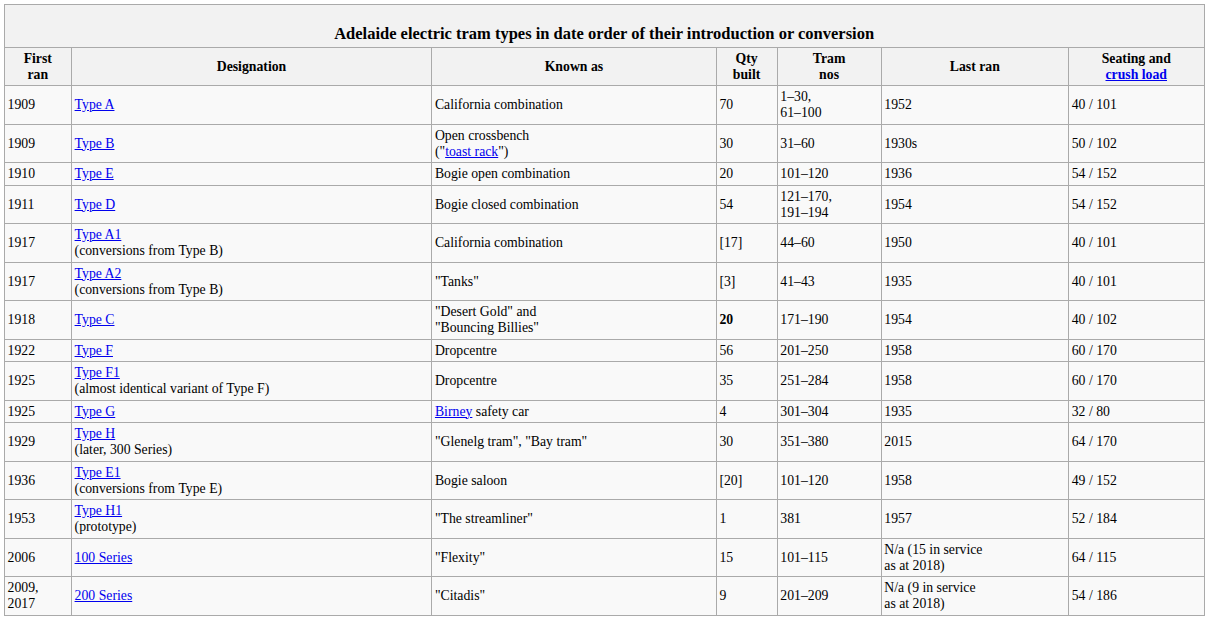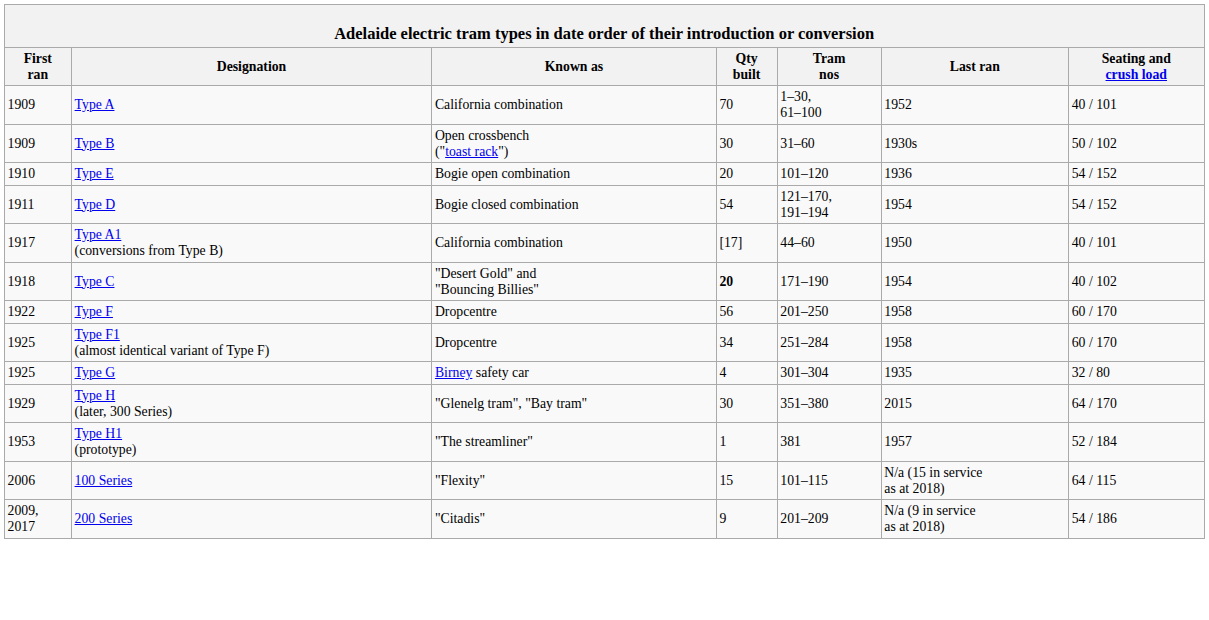- row: 1917 | Type A2 (conversions from Type B) | "Tanks" | [3] | 41–43 | 1935 | 40 / 101
Type F1 (almost identical variant of Type F) | Qty built: 35 -> 34
- row: 1936 | Type E1 (conversions from Type E) | Bogie saloon | [20] | 101–120 | 1958 | 49 / 152
